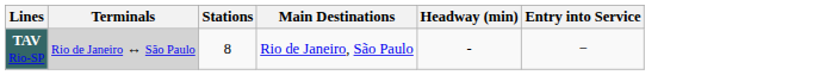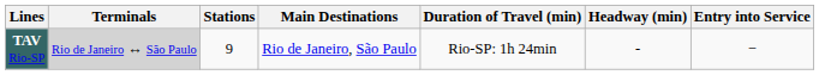+ column: Duration of Travel (min) | Rio-SP: 1h 24min
TAV Rio-SP | Stations: 8 -> 9
